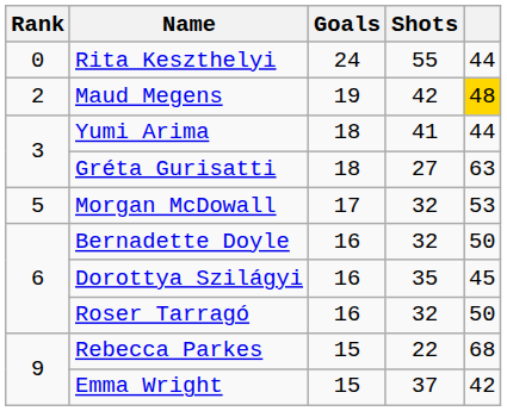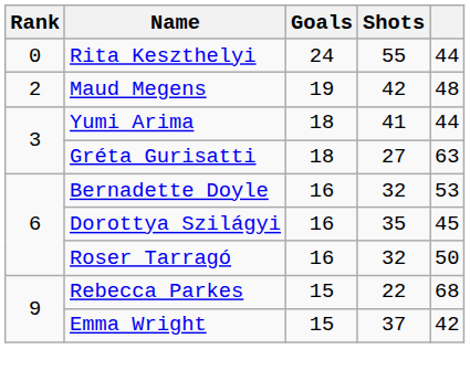Maud Megens | column 5: gold background -> no background
- row: 5 | Morgan McDowall | 17 | 32 | 53
Bernadette Doyle | column 5: 50 -> 53
